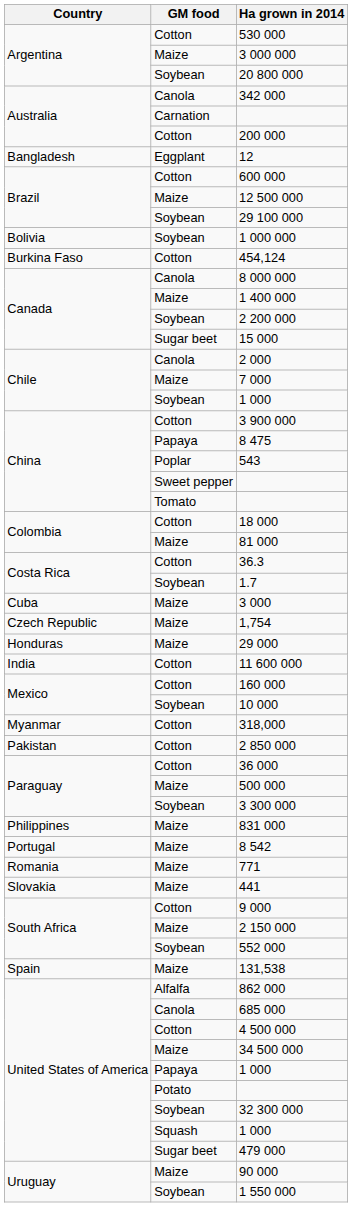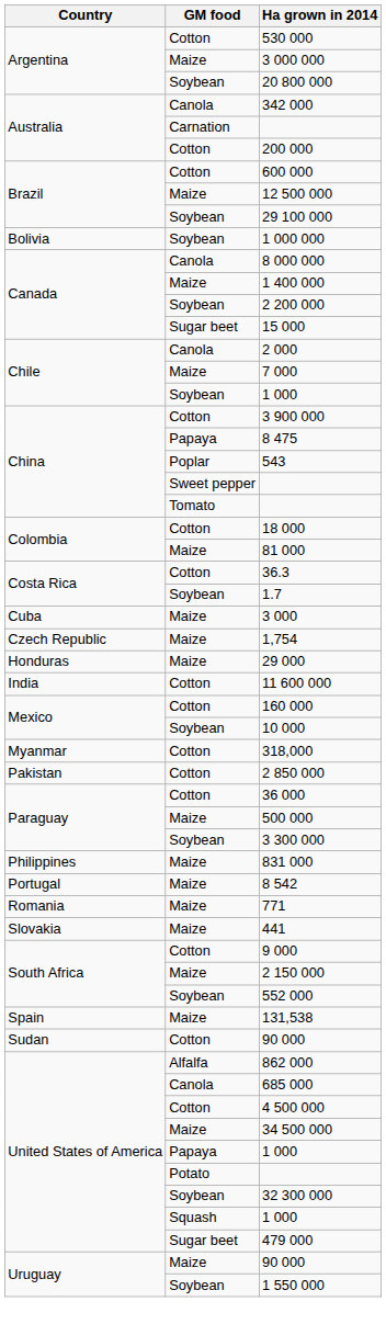- row: Bangladesh | Eggplant | 12
- row: Burkina Faso | Cotton | 454,124
+ row: Sudan | Cotton | 90 000
